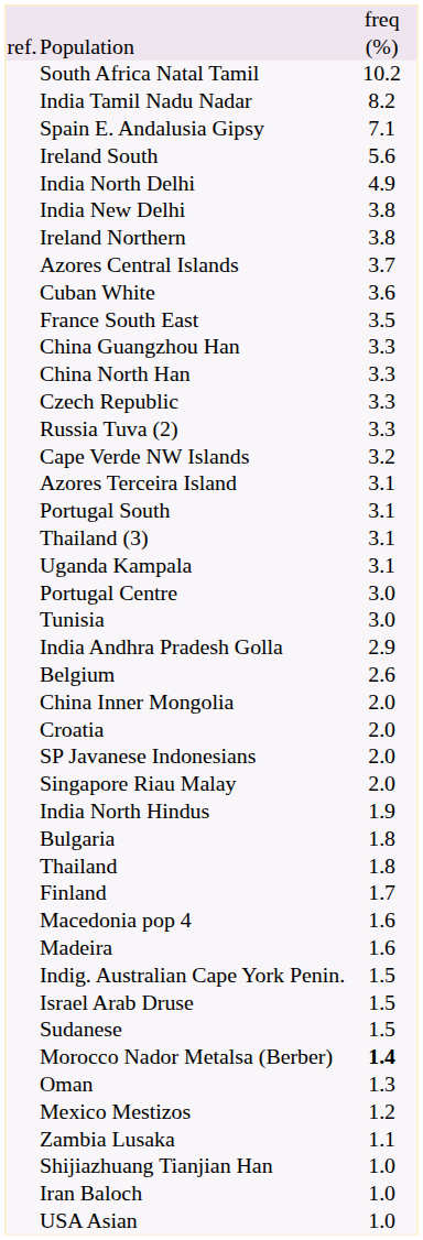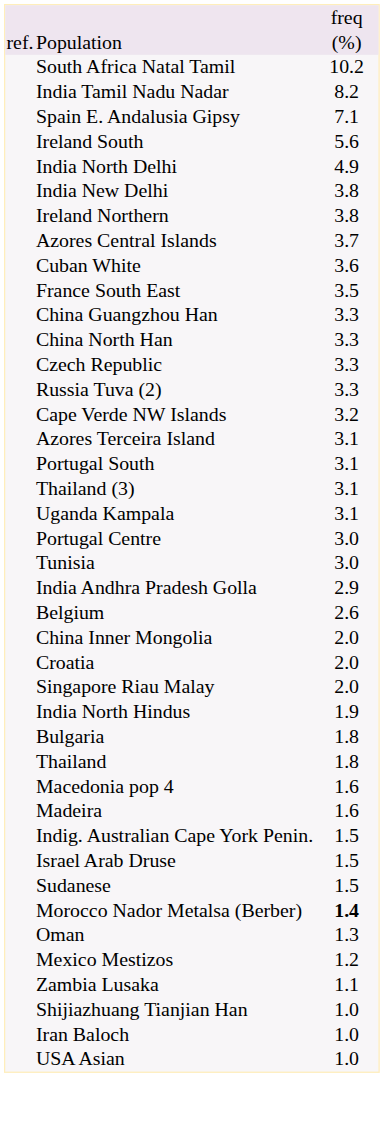- row: SP Javanese Indonesians | 2.0
- row: Finland | 1.7
